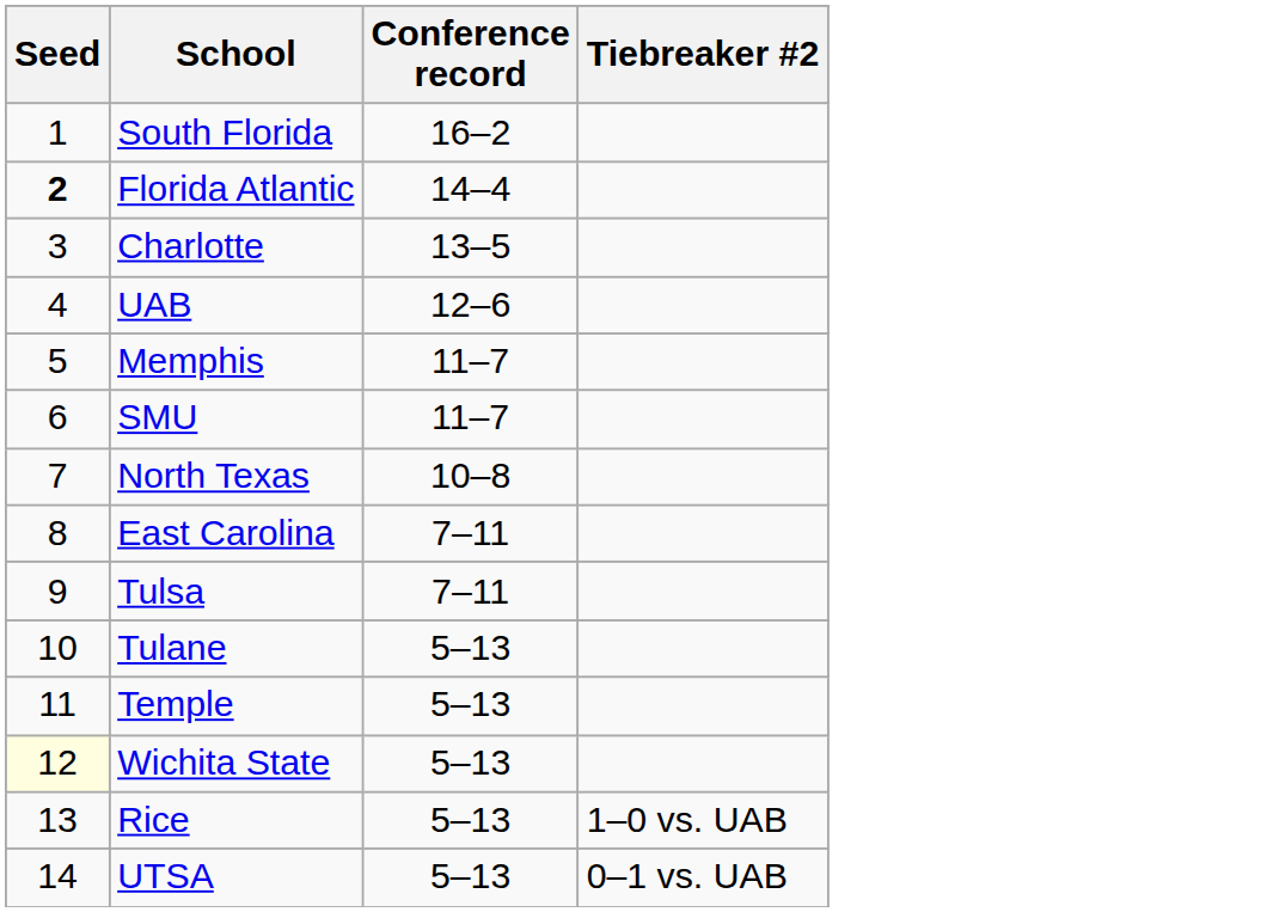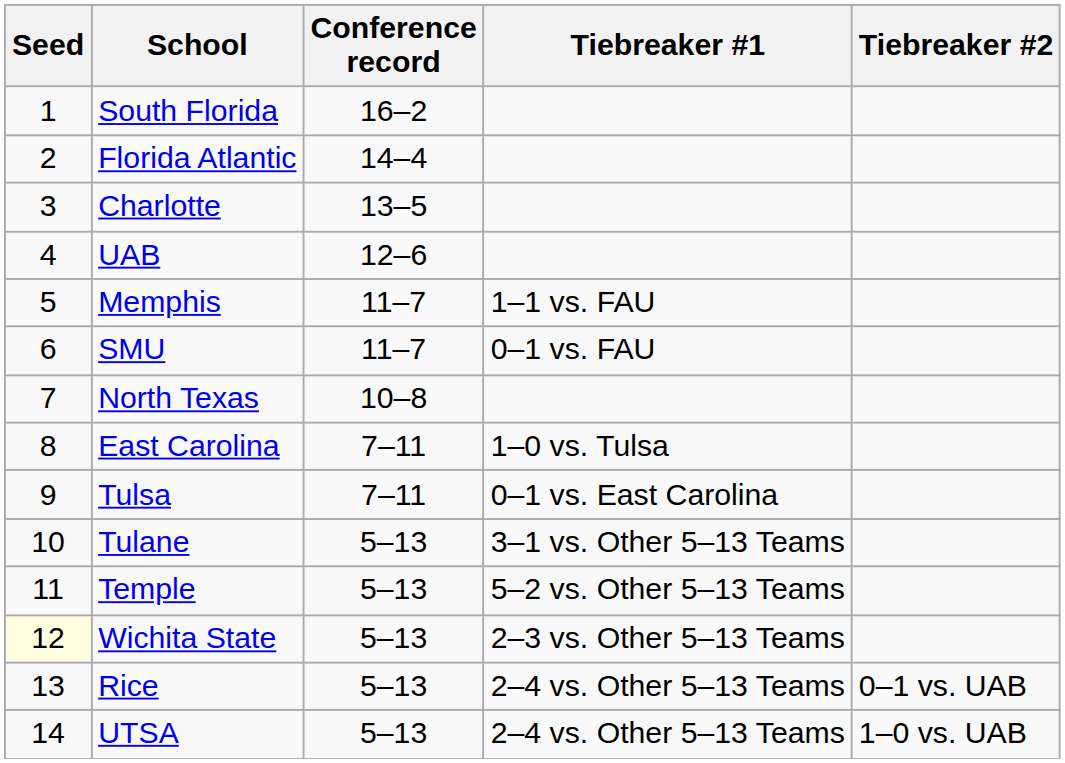+ column: Tiebreaker #1 | 1–1 vs. FAU | 0–1 vs. FAU | 1–0 vs. Tulsa | 0–1 vs. East Carolina | 3–1 vs. Other 5–13 Teams | 5–2 vs. Other 5–13 Teams | 2–3 vs. Other 5–13 Teams | 2–4 vs. Other 5–13 Teams | 2–4 vs. Other 5–13 Teams
Florida Atlantic | Seed: bold -> normal
Rice | Tiebreaker #2: 1–0 vs. UAB -> 0–1 vs. UAB
UTSA | Tiebreaker #2: 0–1 vs. UAB -> 1–0 vs. UAB
